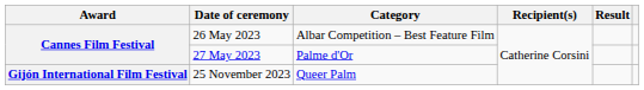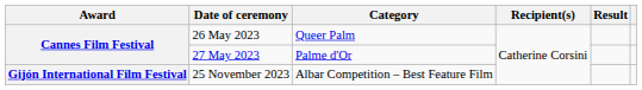26 May 2023 | Category: Albar Competition – Best Feature Film -> Queer Palm
25 November 2023 | Category: Queer Palm -> Albar Competition – Best Feature Film
